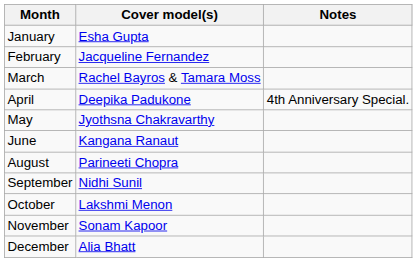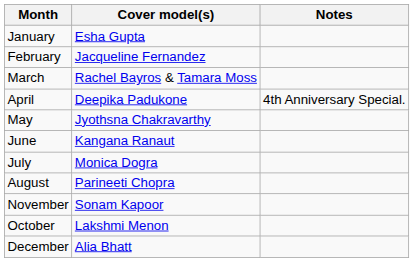+ row: July | Monica Dogra
- row: September | Nidhi Sunil
rows swapped: October <-> November
